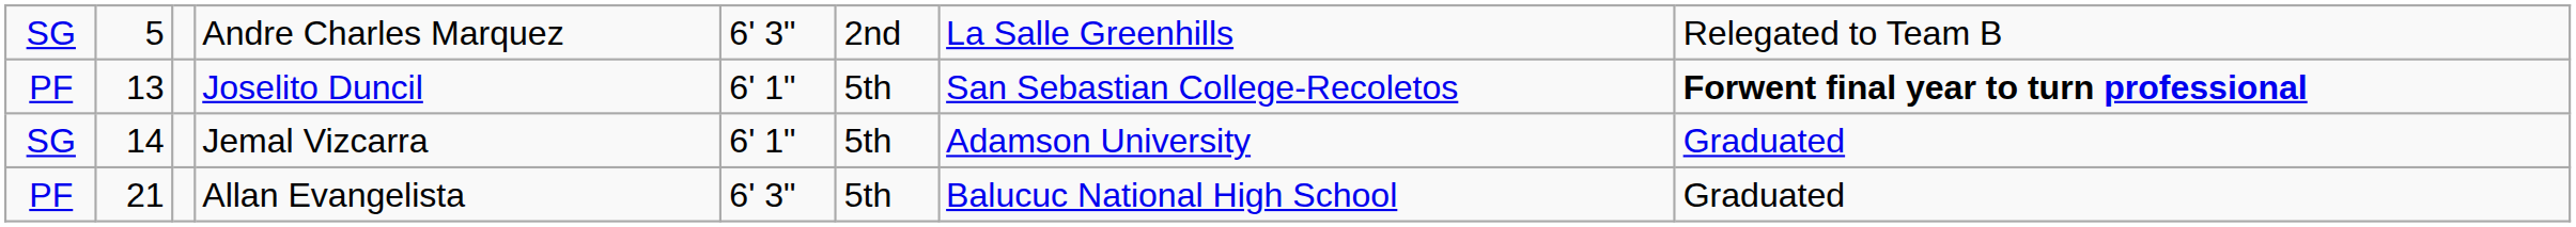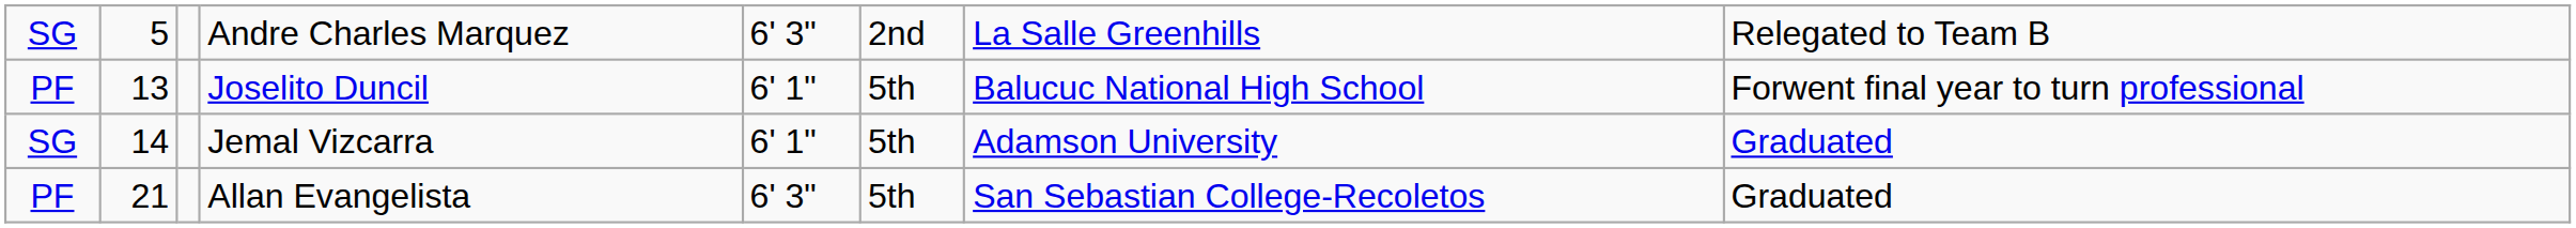Joselito Duncil | column 7: San Sebastian College-Recoletos -> Balucuc National High School
Joselito Duncil | column 8: bold -> normal
Allan Evangelista | column 7: Balucuc National High School -> San Sebastian College-Recoletos
